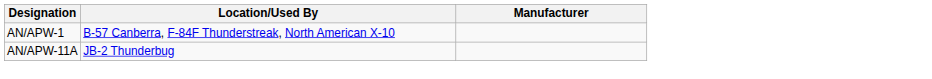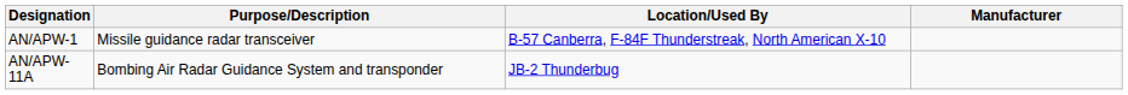+ column: Purpose/Description | Missile guidance radar transceiver | Bombing Air Radar Guidance System and transponder
